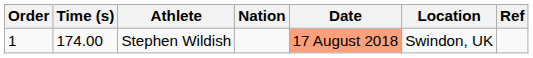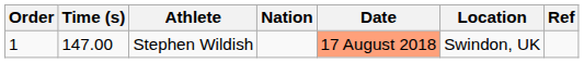Stephen Wildish | Time (s): 174.00 -> 147.00
